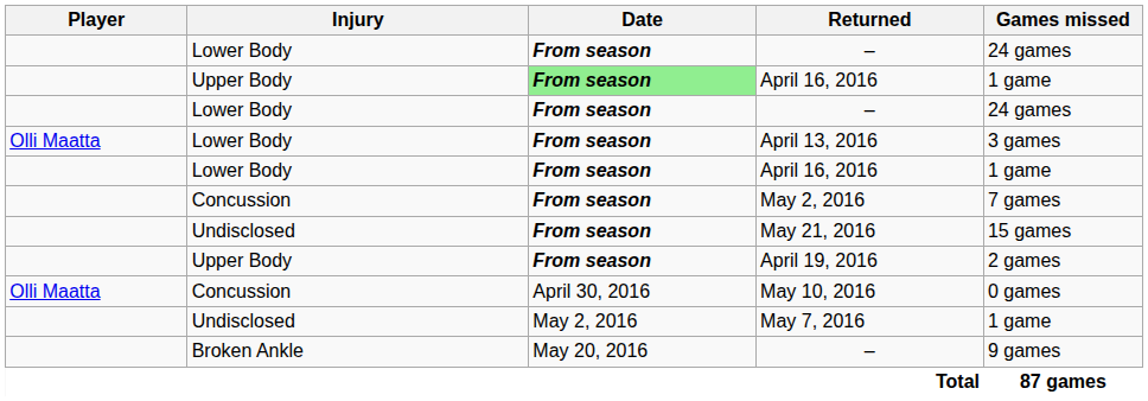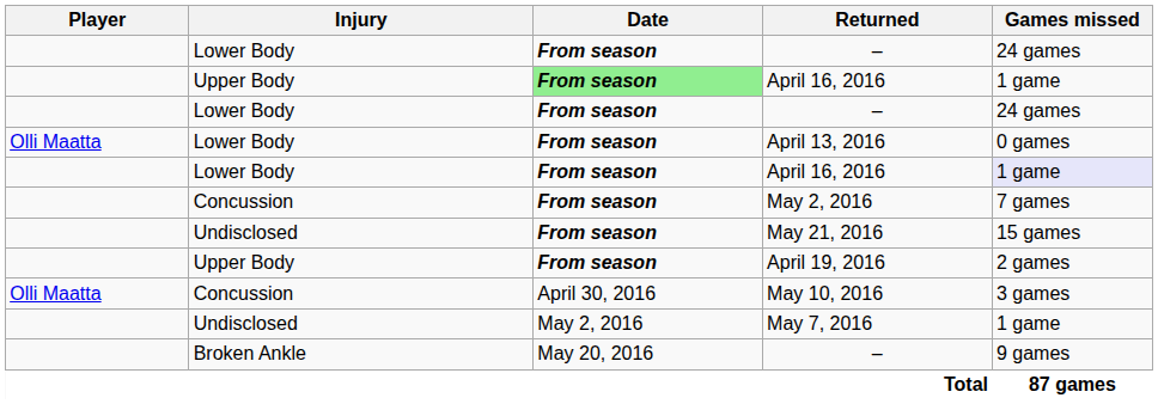April 13, 2016 | Games missed: 3 games -> 0 games
Lower Body / April 16, 2016 | Games missed: no background -> lavender background
May 10, 2016 | Games missed: 0 games -> 3 games
